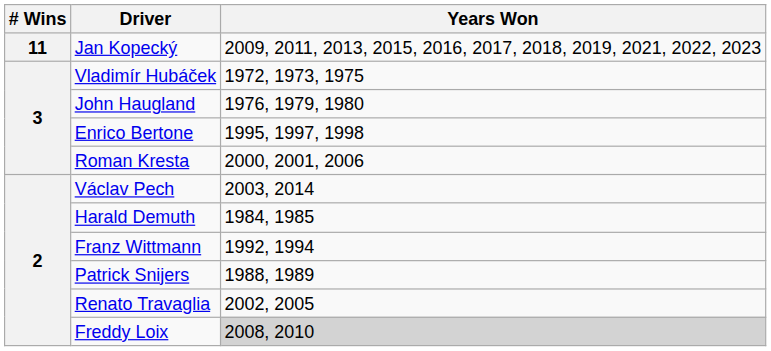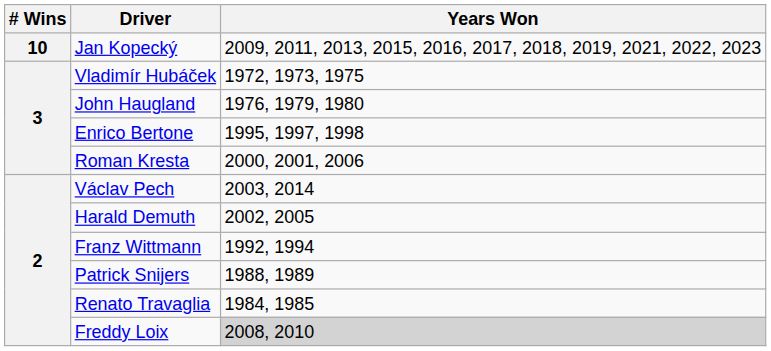Jan Kopecký | # Wins: 11 -> 10
Harald Demuth | Years Won: 1984, 1985 -> 2002, 2005
Renato Travaglia | Years Won: 2002, 2005 -> 1984, 1985
